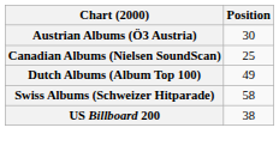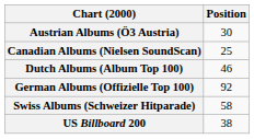Dutch Albums (Album Top 100) | Position: 49 -> 46
+ row: German Albums (Offizielle Top 100) | 92
